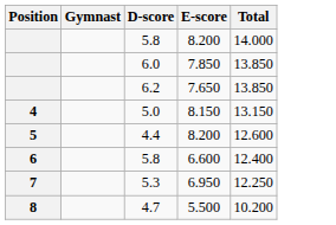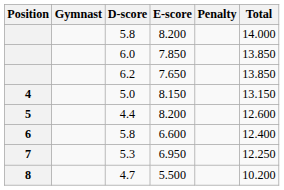+ column: Penalty
